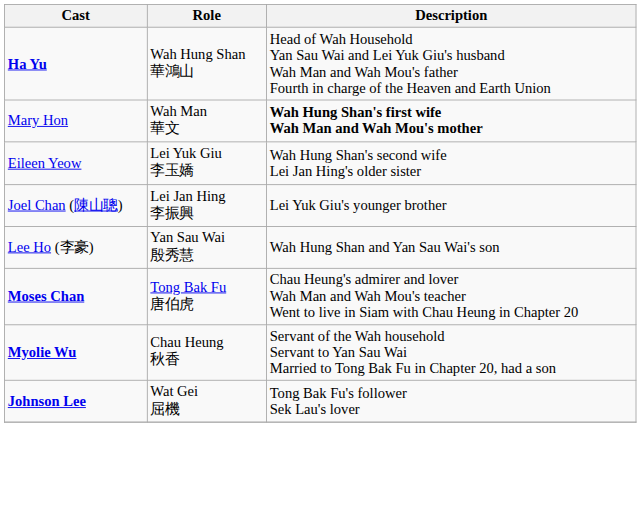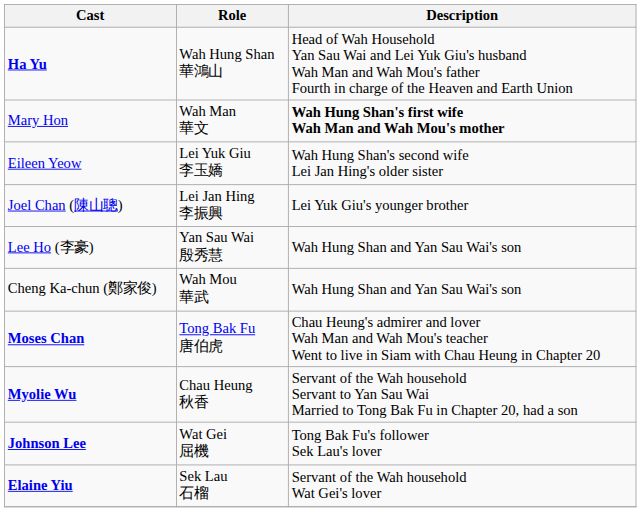+ row: Cheng Ka-chun (鄭家俊) | Wah Mou 華武 | Wah Hung Shan and Yan Sau Wai's son
+ row: Elaine Yiu | Sek Lau 石榴 | Servant of the Wah household Wat Gei's lover
